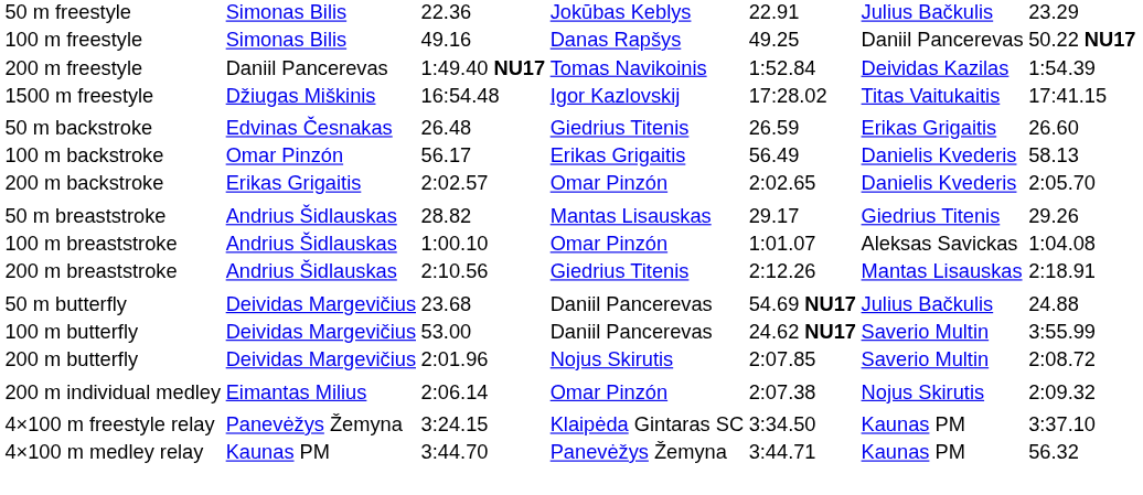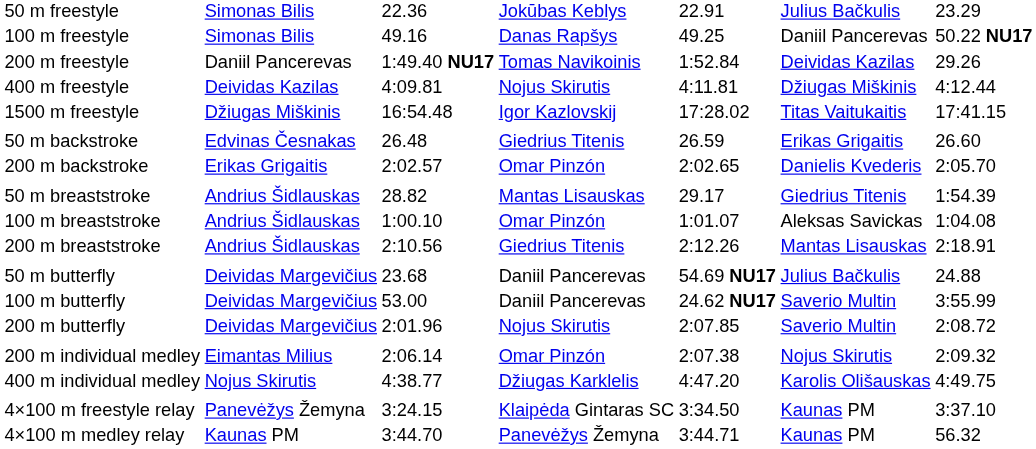200 m freestyle | column 7: 1:54.39 -> 29.26
+ row: 400 m freestyle | Deividas Kazilas | 4:09.81 | Nojus Skirutis | 4:11.81 | Džiugas Miškinis | 4:12.44
- row: 100 m backstroke | Omar Pinzón | 56.17 | Erikas Grigaitis | 56.49 | Danielis Kvederis | 58.13
50 m breaststroke | column 7: 29.26 -> 1:54.39
+ row: 400 m individual medley | Nojus Skirutis | 4:38.77 | Džiugas Karklelis | 4:47.20 | Karolis Olišauskas | 4:49.75
